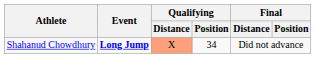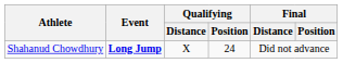Shahanud Chowdhury | Qualifying / Distance: lightsalmon background -> no background
Shahanud Chowdhury | Qualifying / Position: 34 -> 24
